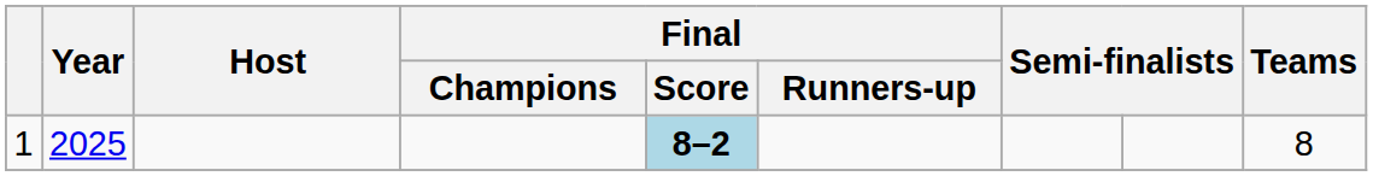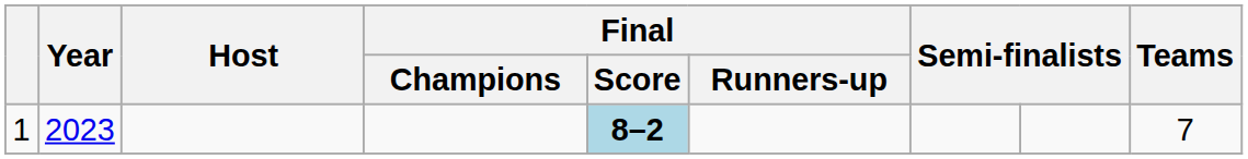1 | Year: 2025 -> 2023
1 | Teams: 8 -> 7
